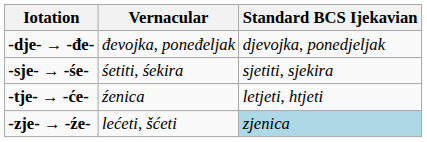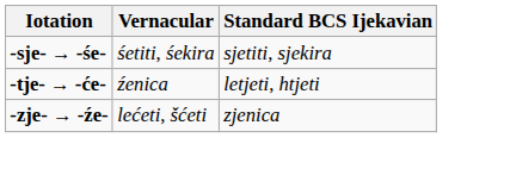- row: -dje- → -đe- | đevojka, poneđeljak | djevojka, ponedjeljak
-zje- → -źe- | Standard BCS Ijekavian: lightblue background -> no background
